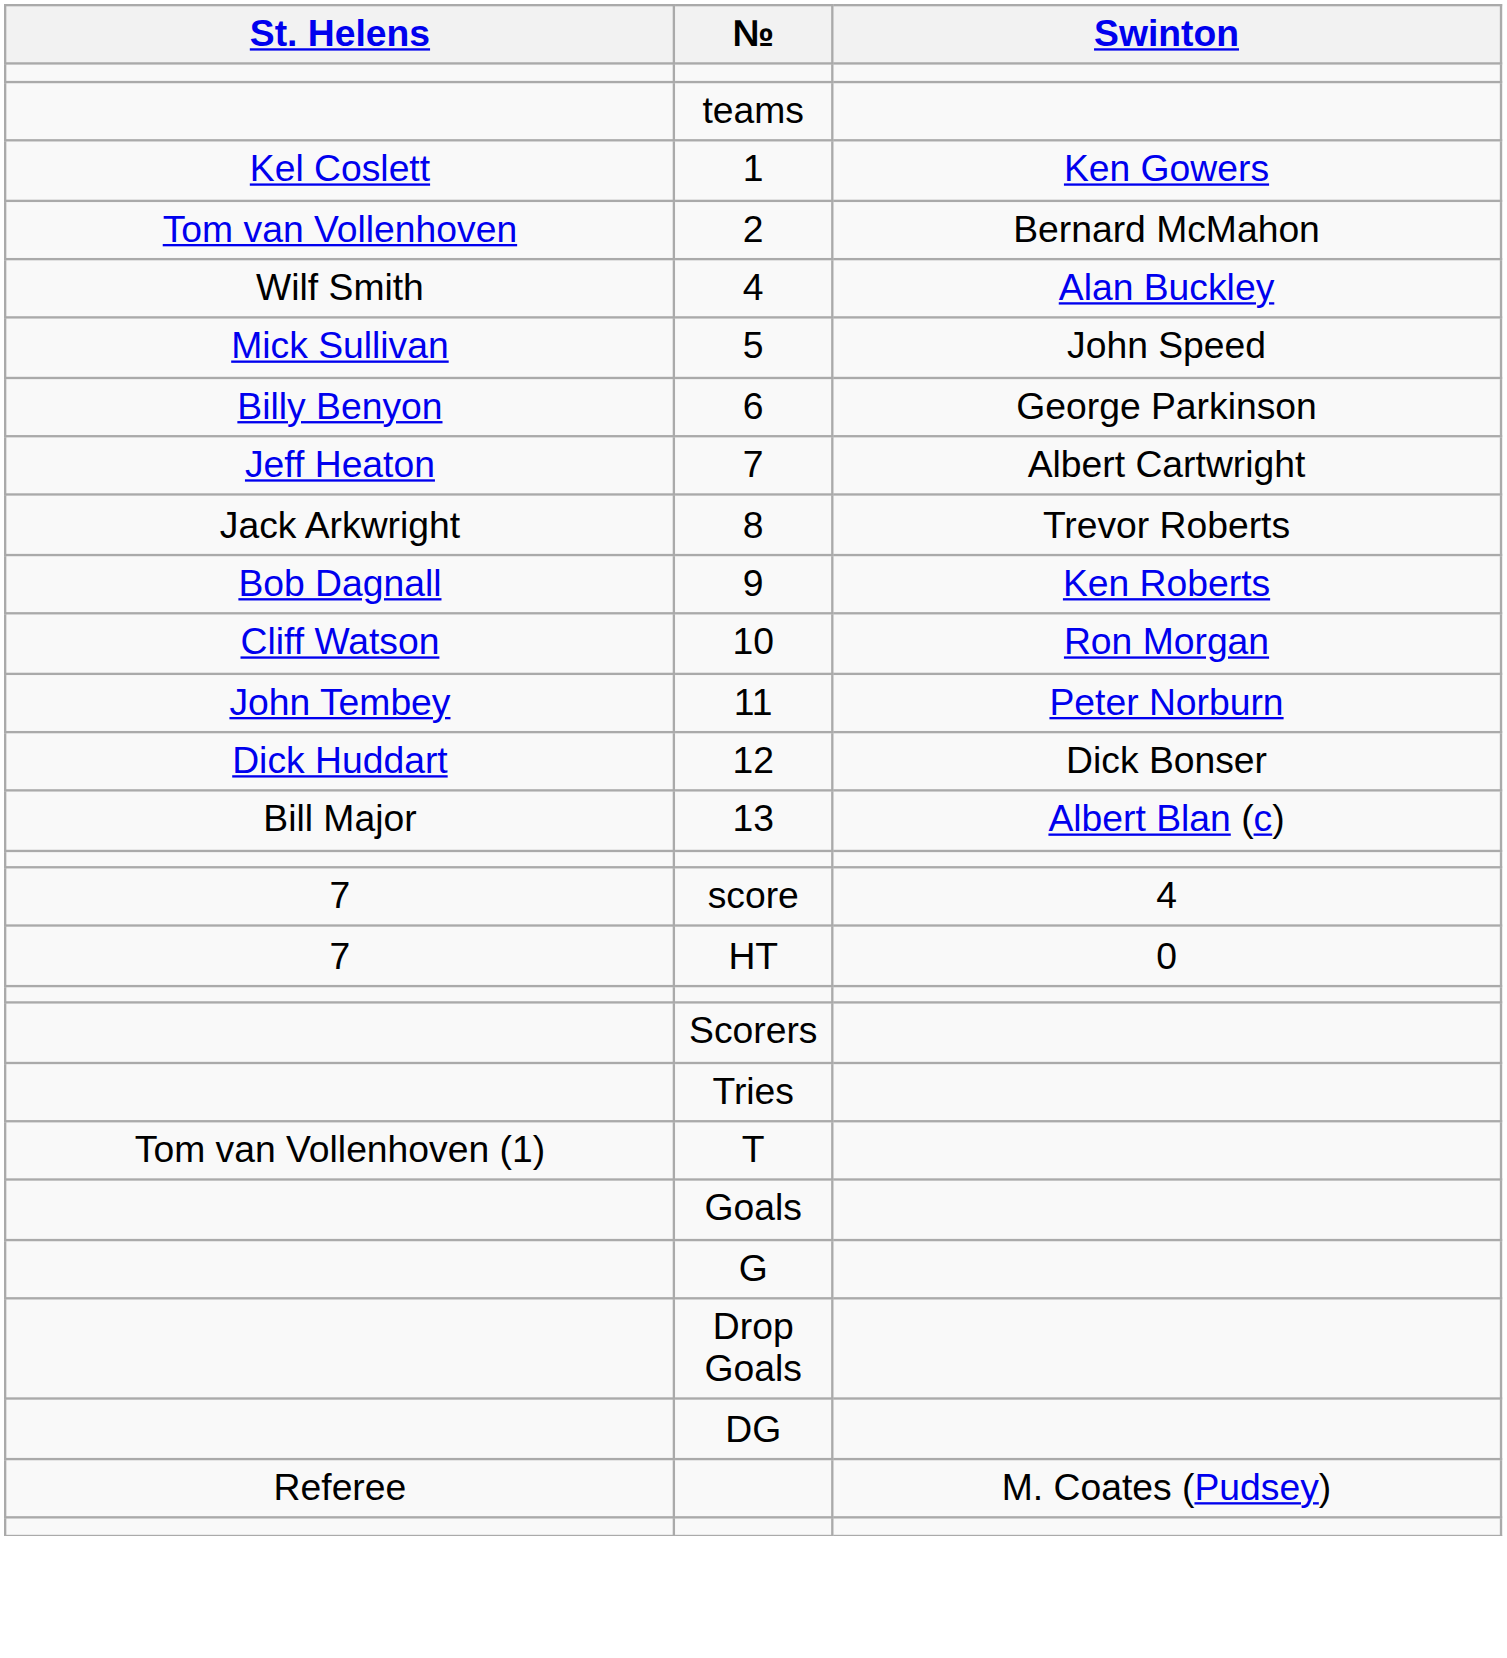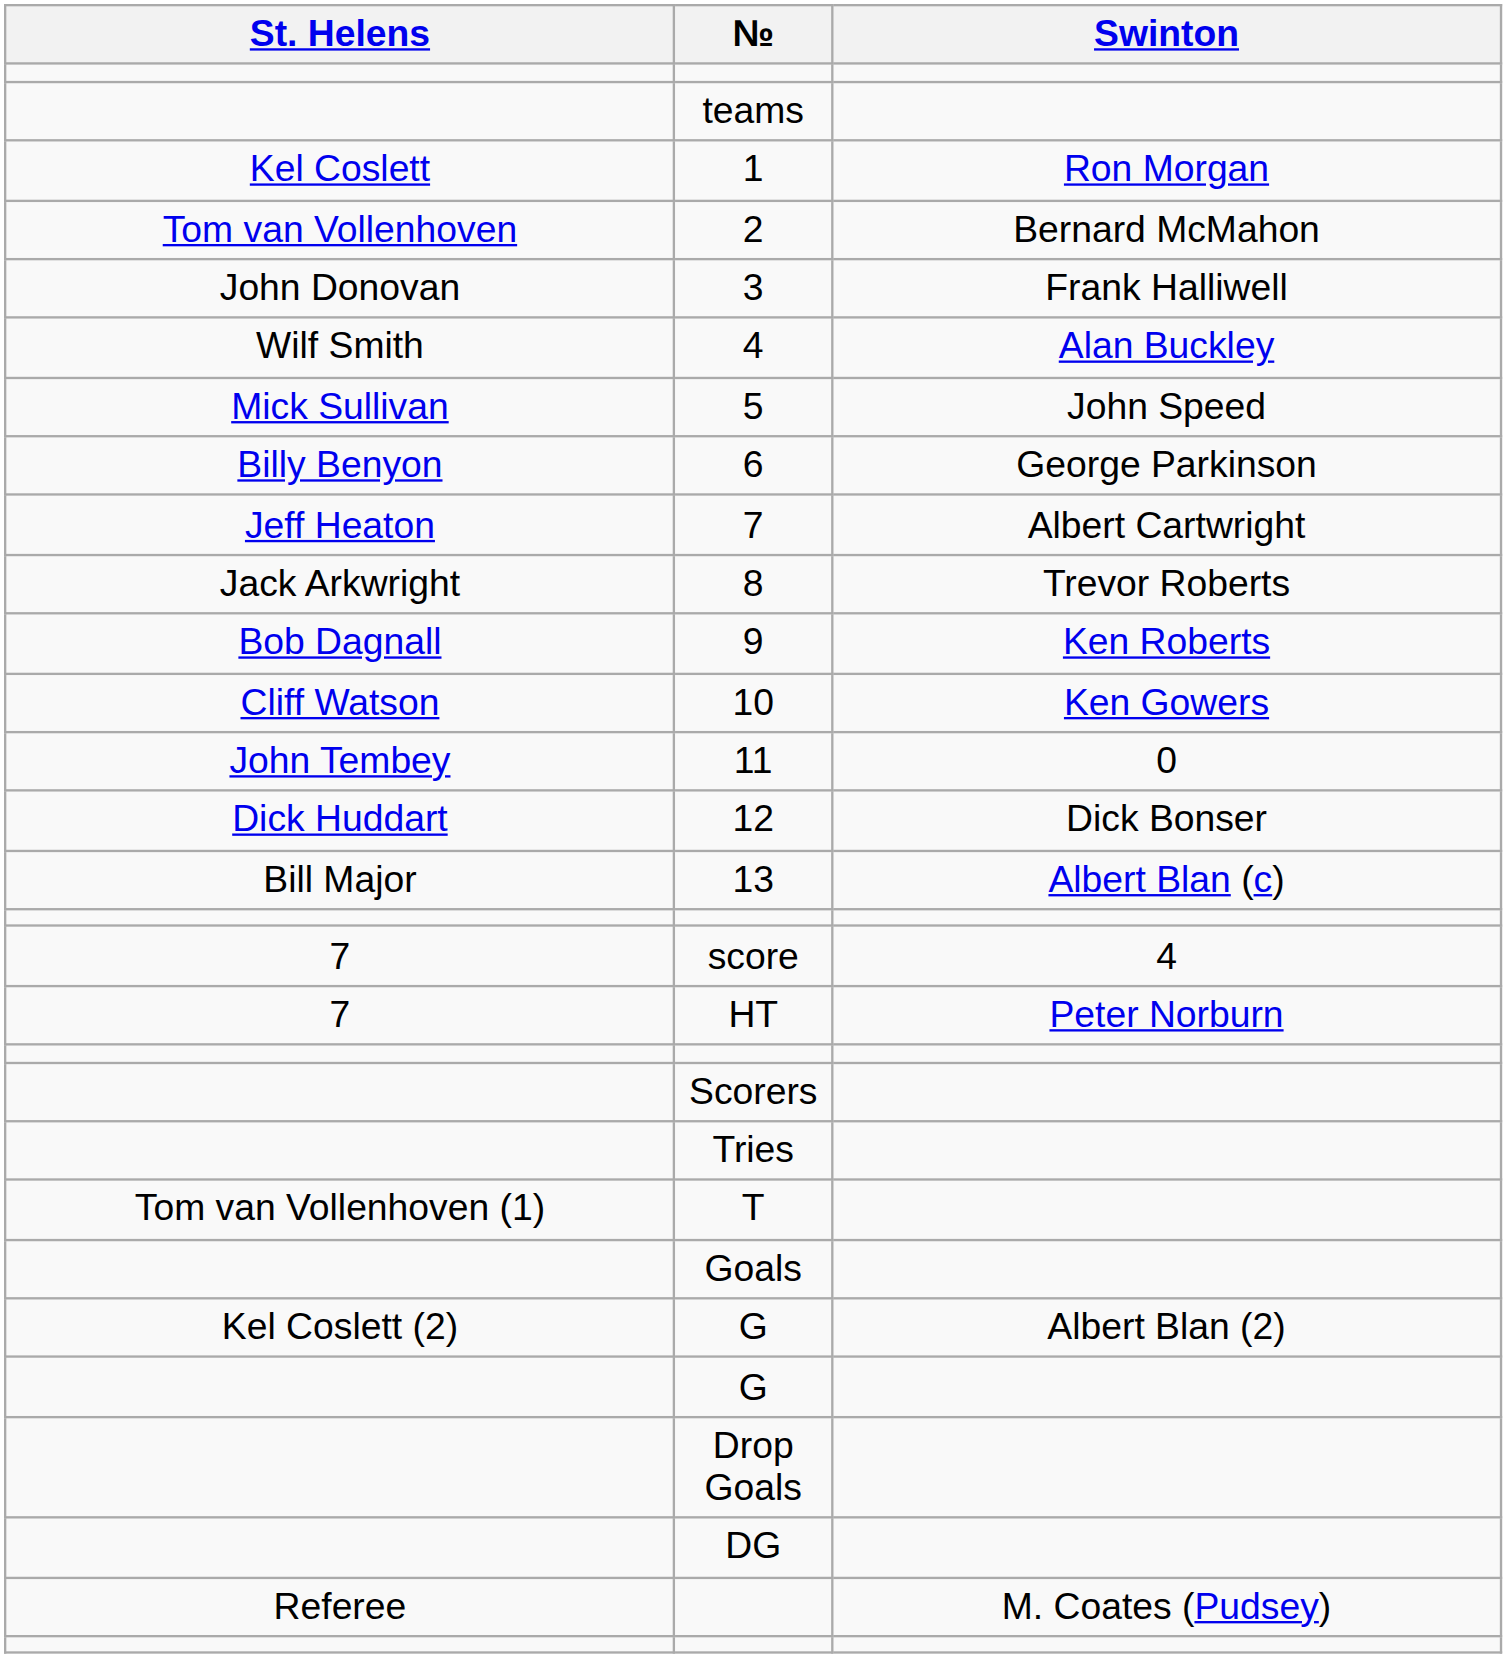1 | Swinton: Ken Gowers -> Ron Morgan
+ row: John Donovan | 3 | Frank Halliwell
10 | Swinton: Ron Morgan -> Ken Gowers
11 | Swinton: Peter Norburn -> 0
HT | Swinton: 0 -> Peter Norburn
+ row: Kel Coslett (2) | G | Albert Blan (2)
